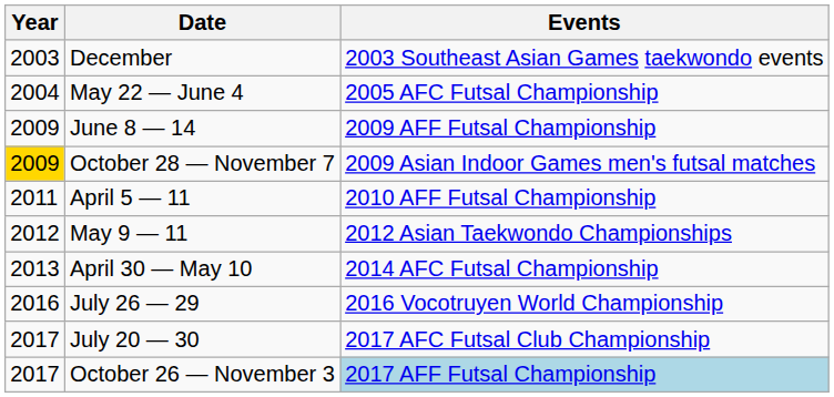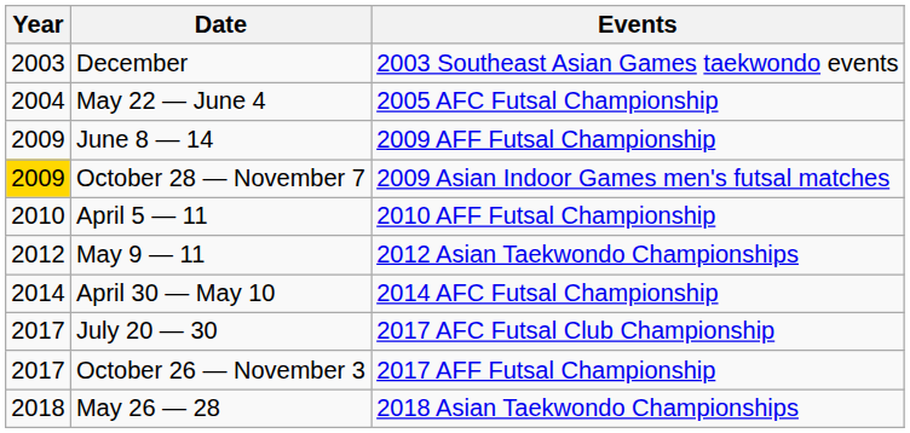April 5 — 11 | Year: 2011 -> 2010
April 30 — May 10 | Year: 2013 -> 2014
- row: 2016 | July 26 — 29 | 2016 Vocotruyen World Championship
October 26 — November 3 | Events: lightblue background -> no background
+ row: 2018 | May 26 — 28 | 2018 Asian Taekwondo Championships
